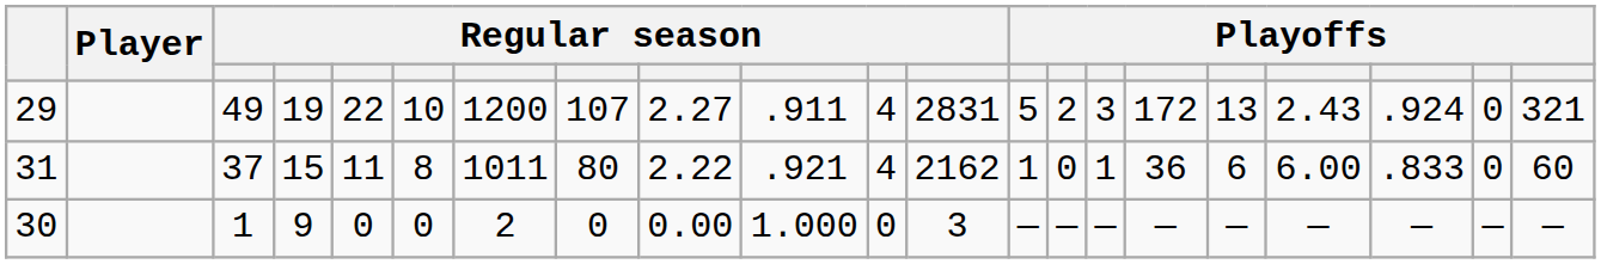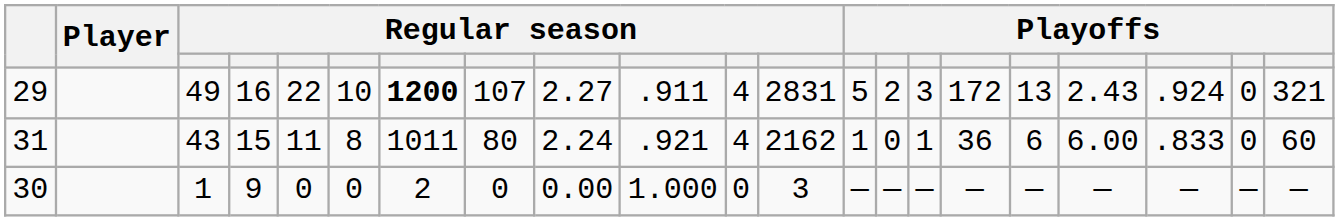29 | column 4: 19 -> 16
29 | column 7: normal -> bold
31 | column 3: 37 -> 43
31 | column 9: 2.22 -> 2.24
